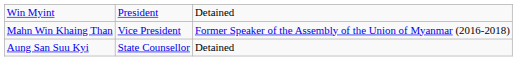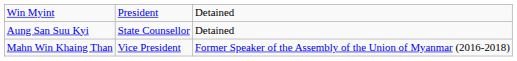rows swapped: Aung San Suu Kyi <-> Mahn Win Khaing Than
